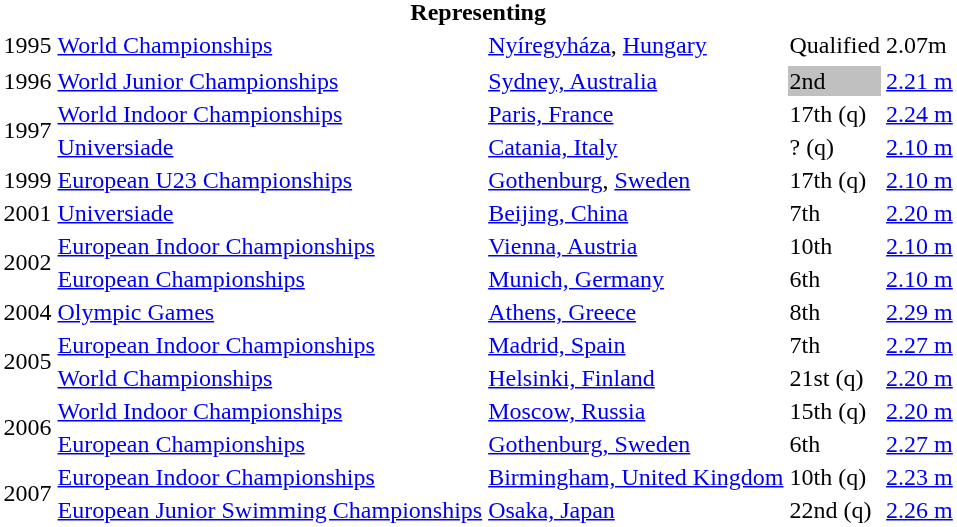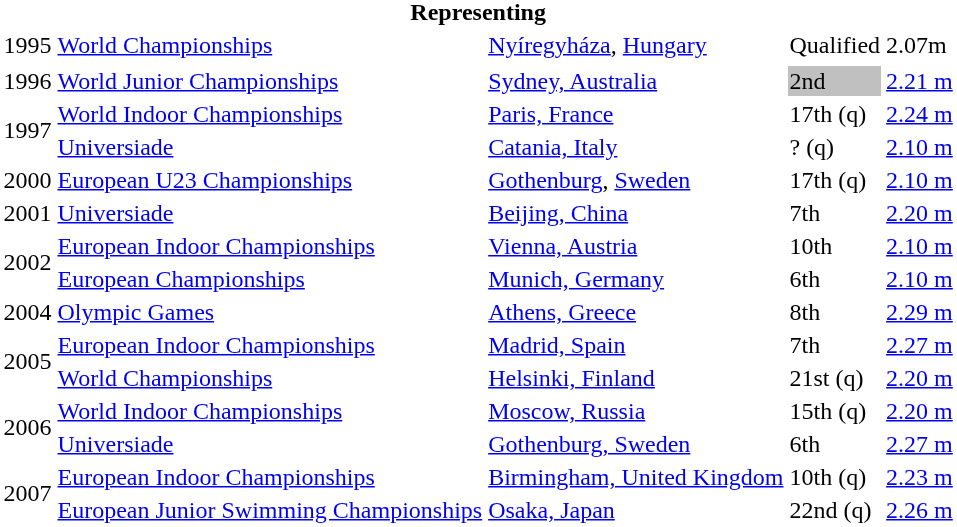Gothenburg, Sweden / 17th (q) | column 1: 1999 -> 2000
Gothenburg, Sweden / 6th | column 2: European Championships -> Universiade
